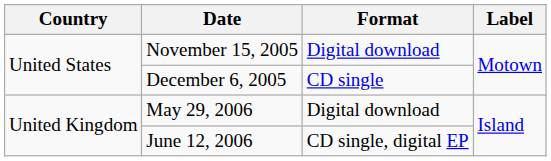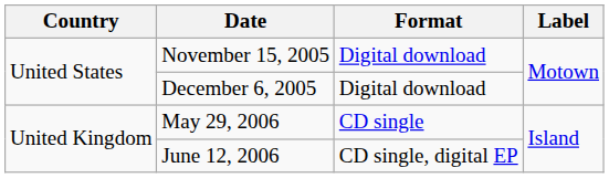December 6, 2005 | Format: CD single -> Digital download
May 29, 2006 | Format: Digital download -> CD single
